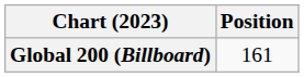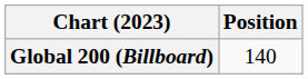Global 200 (Billboard) | Position: 161 -> 140
